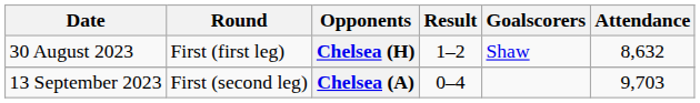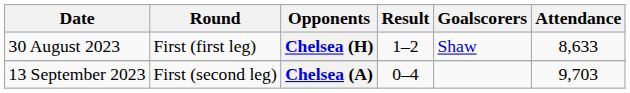Chelsea (H) | Attendance: 8,632 -> 8,633
